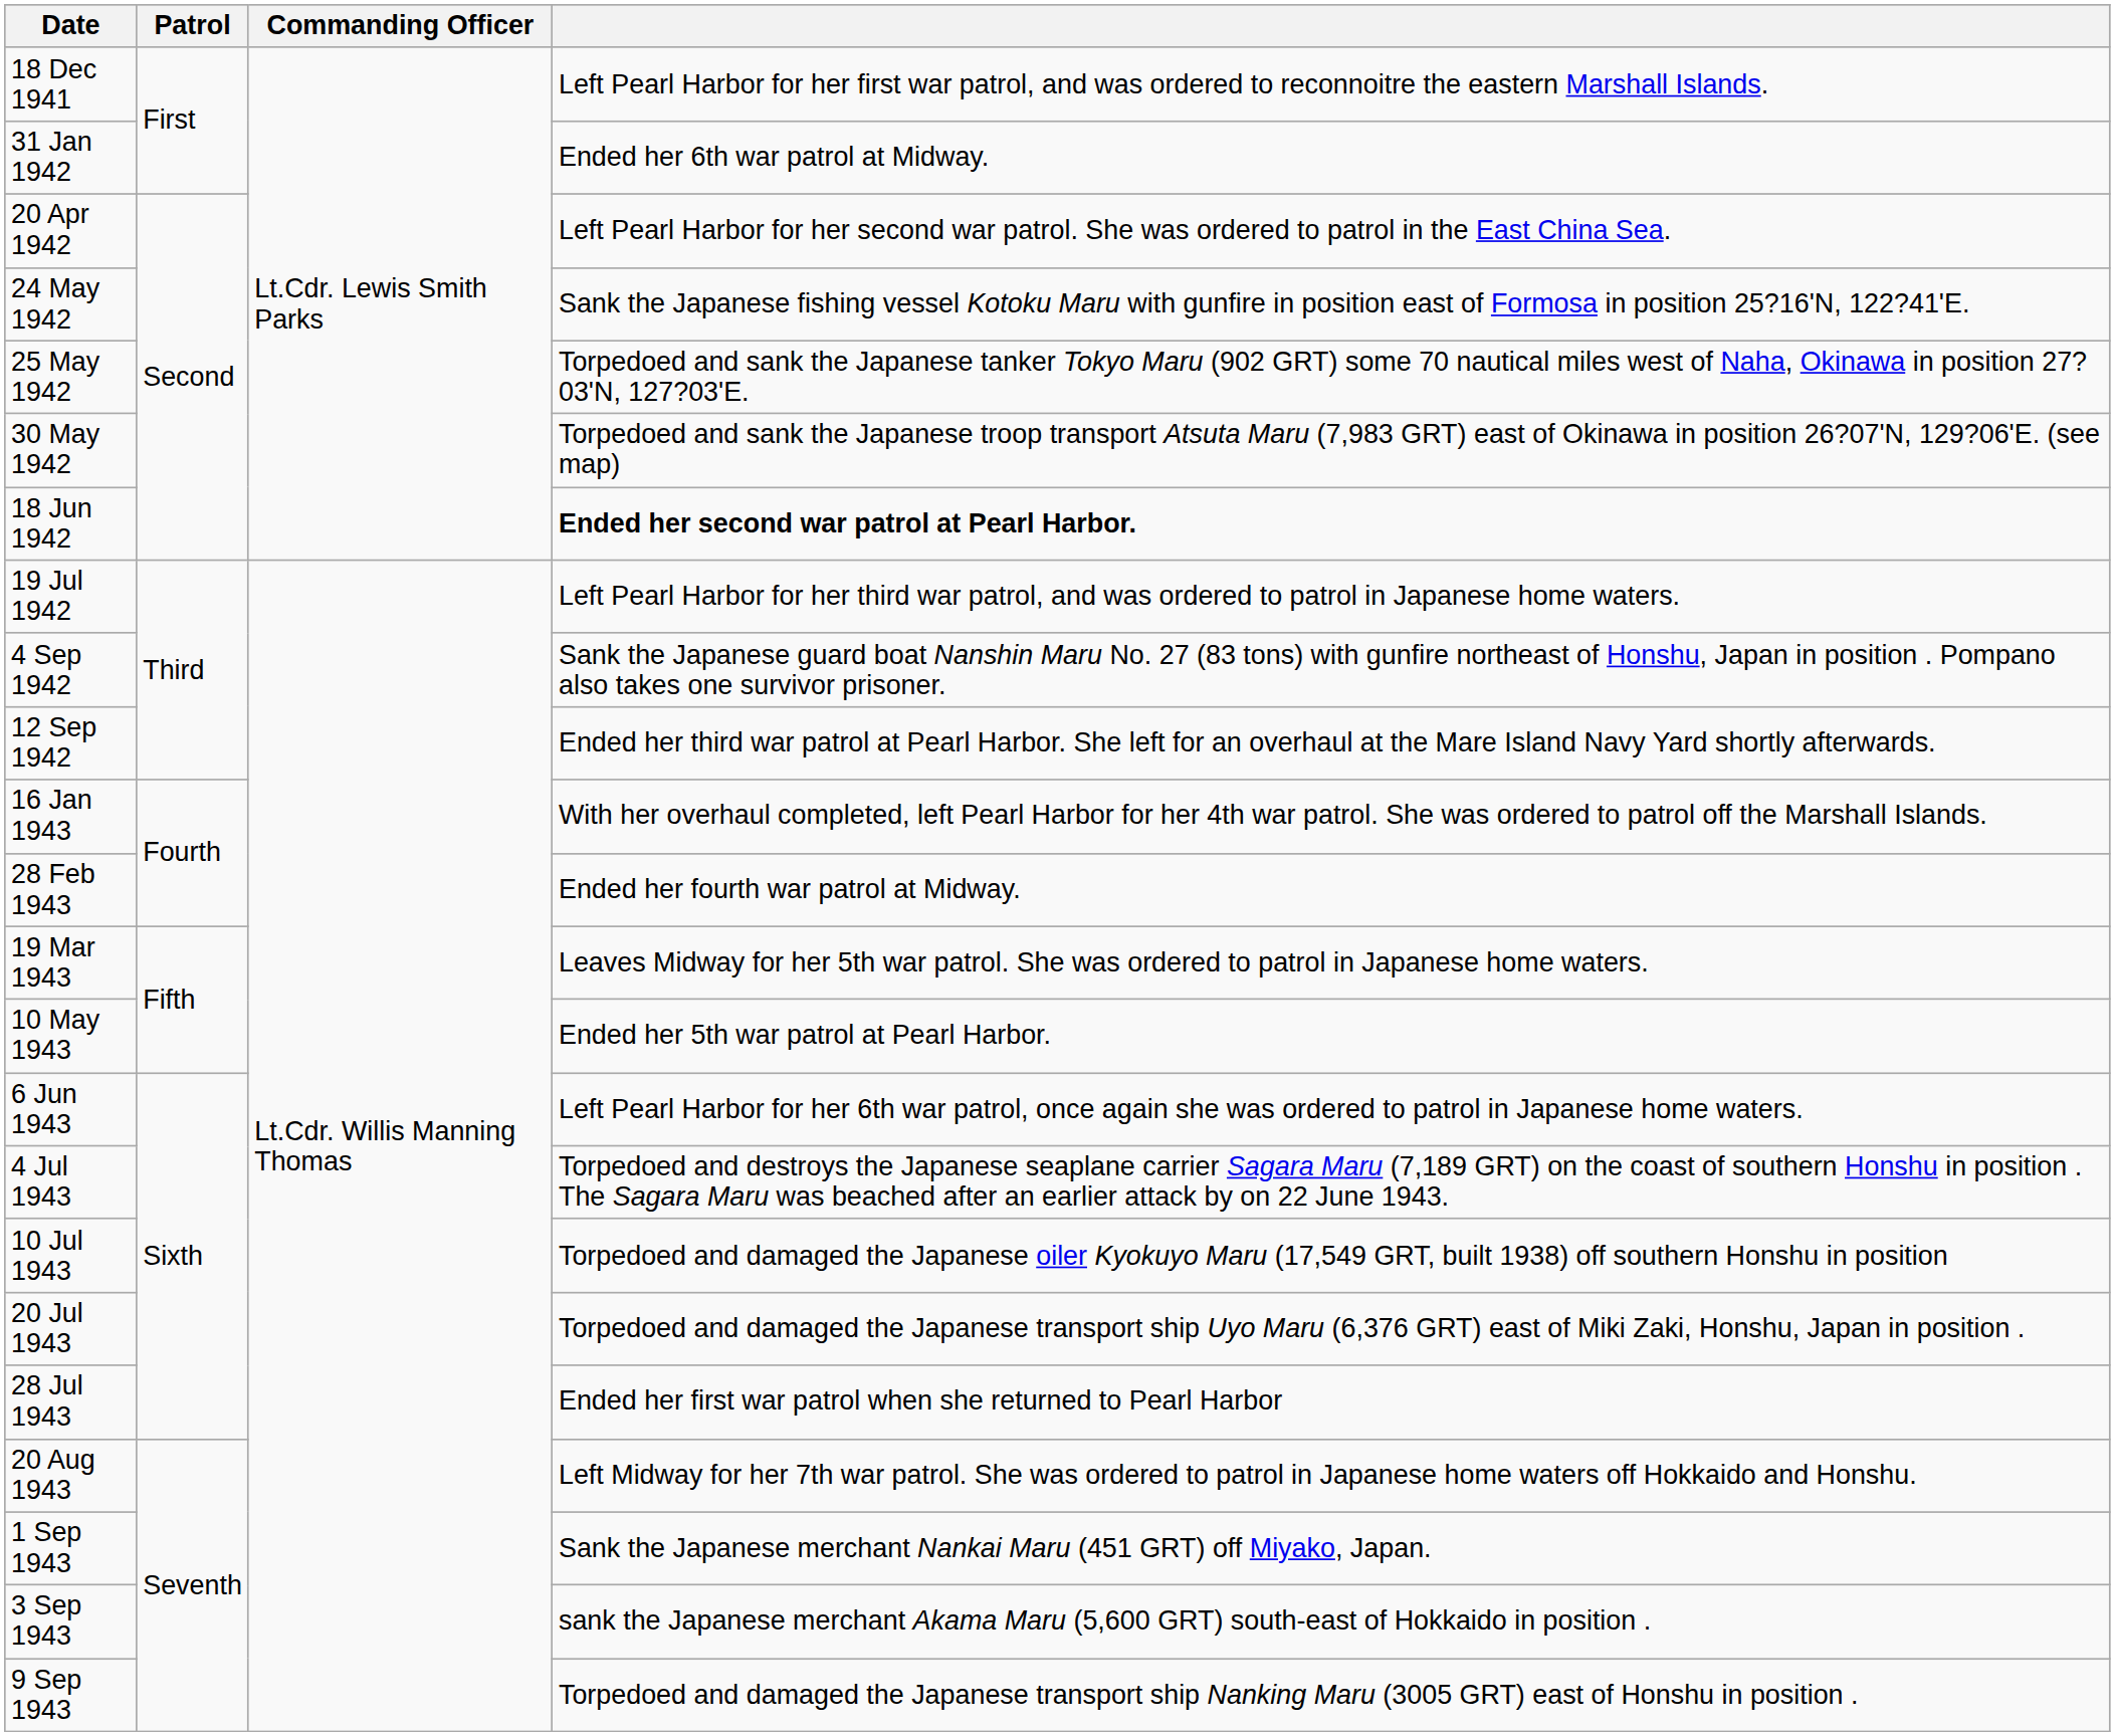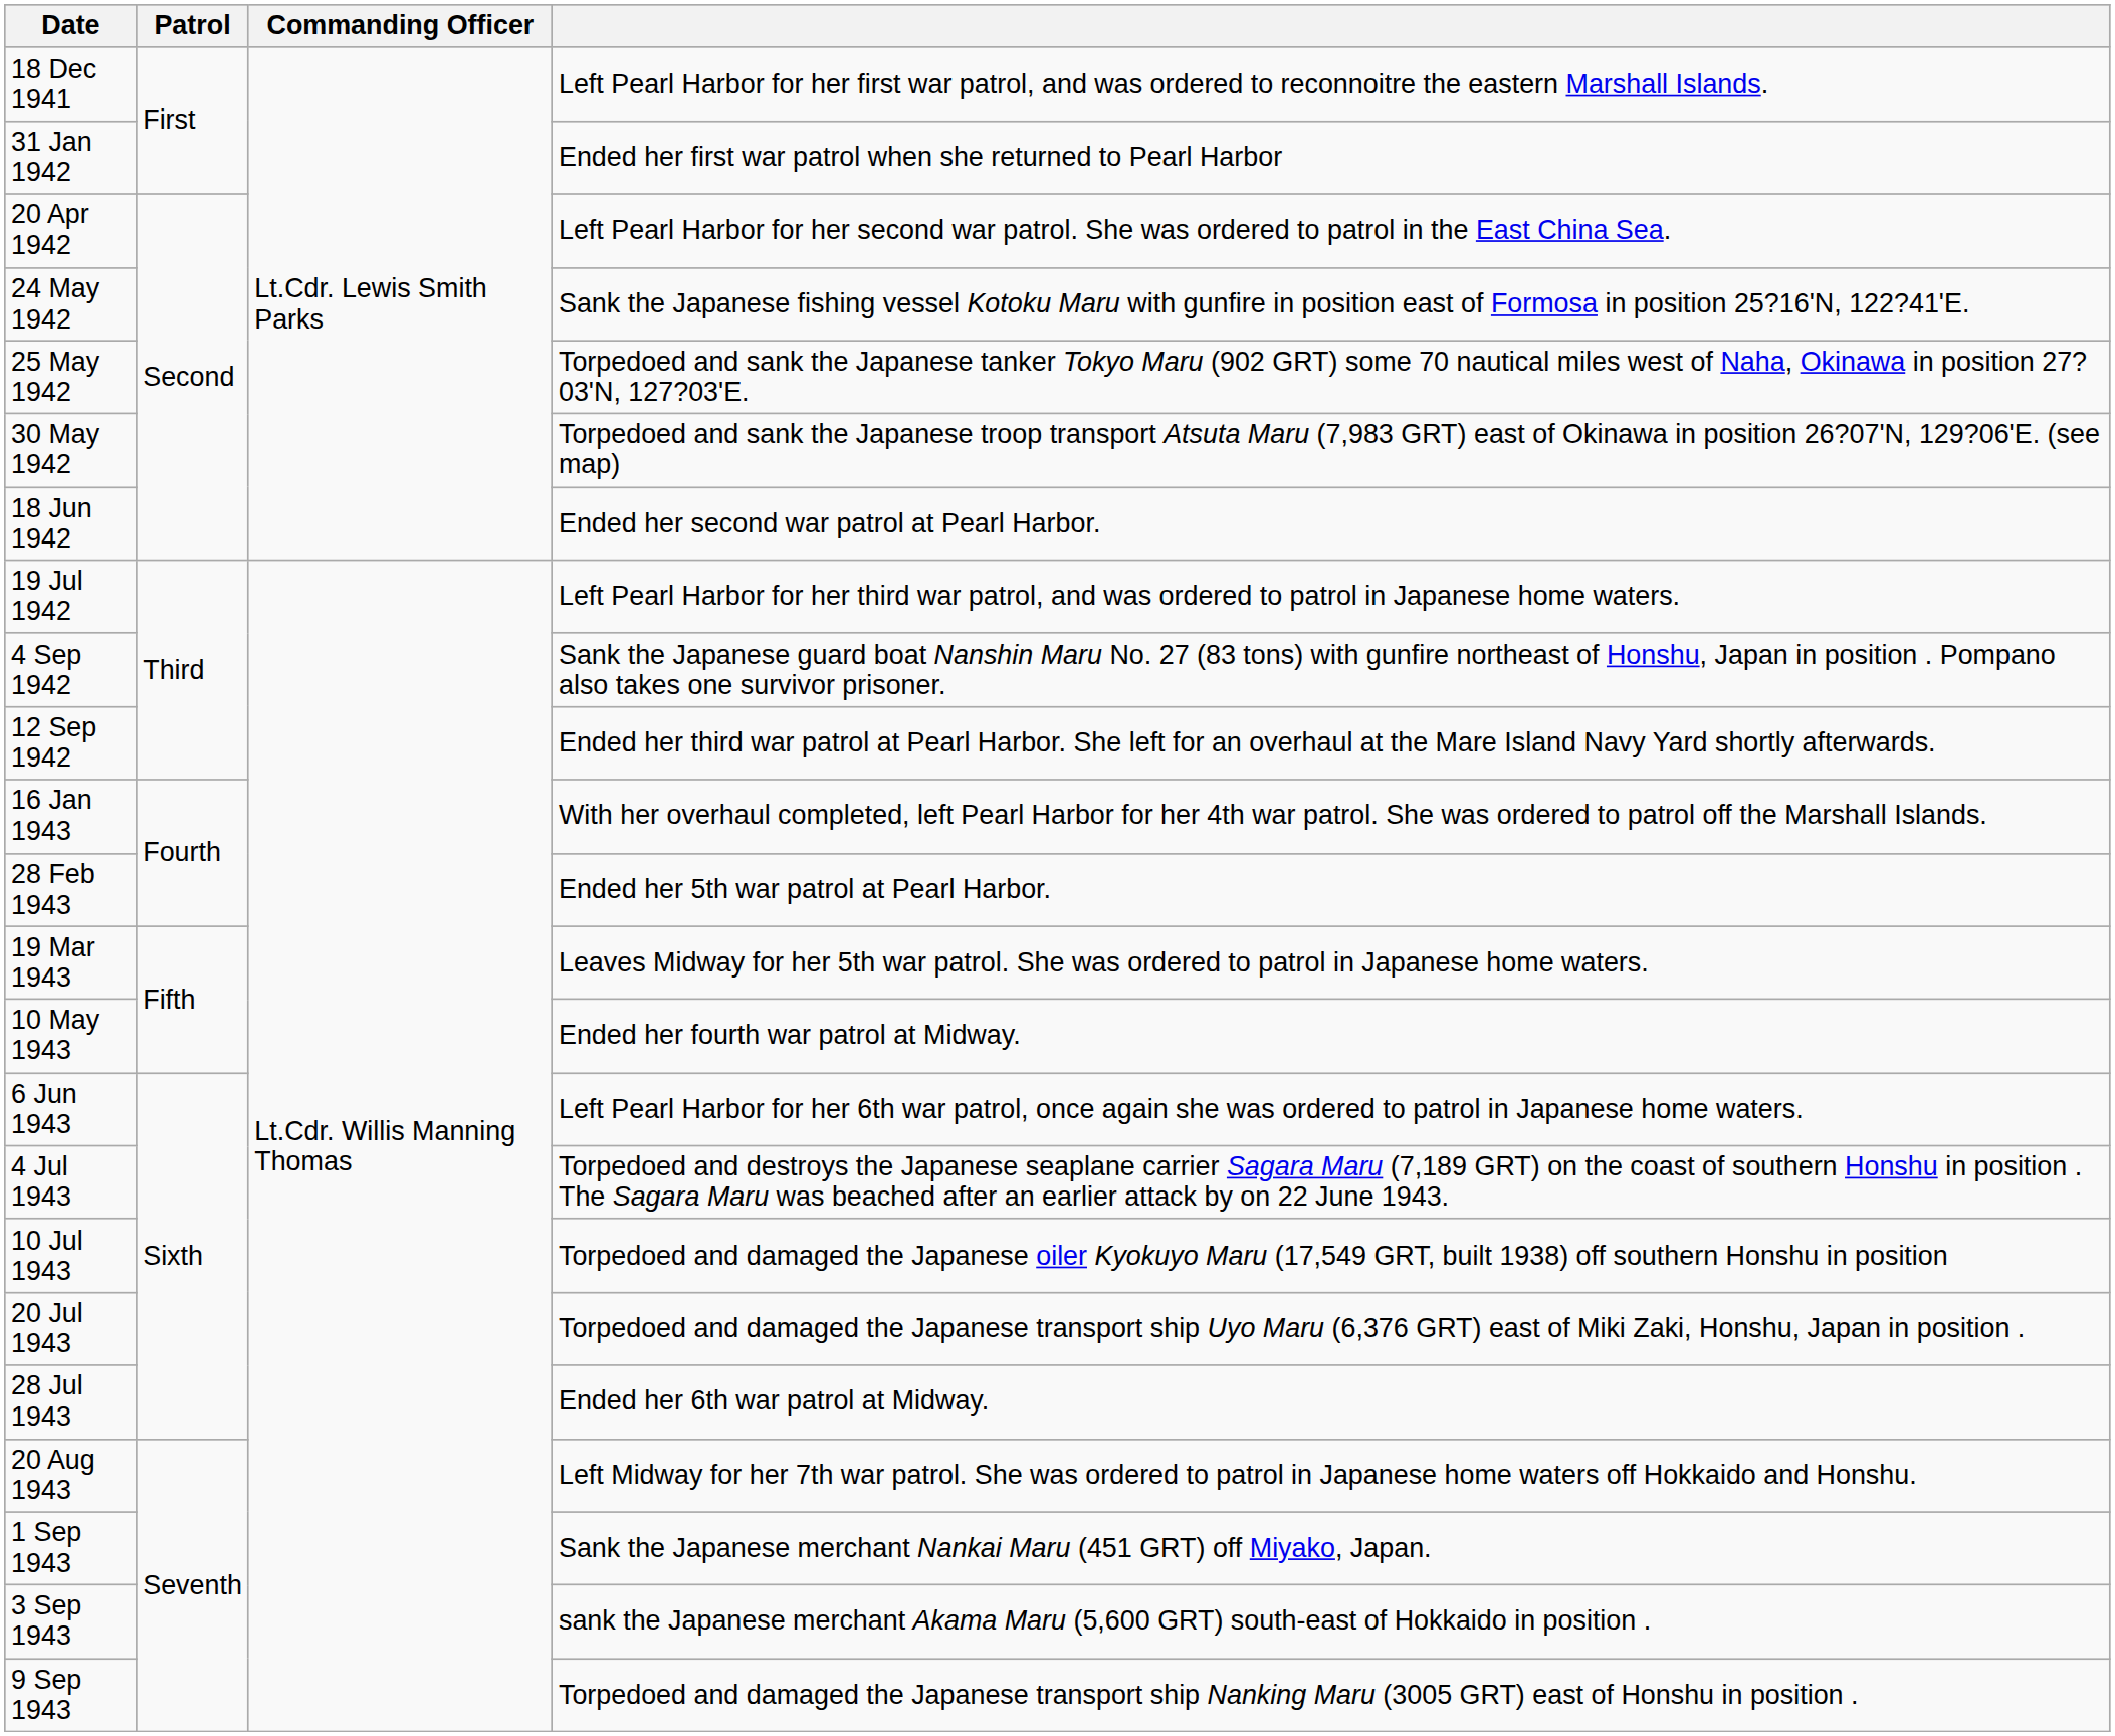31 Jan 1942 | column 4: Ended her 6th war patrol at Midway. -> Ended her first war patrol when she returned to Pearl Harbor
18 Jun 1942 | column 4: bold -> normal
28 Feb 1943 | column 4: Ended her fourth war patrol at Midway. -> Ended her 5th war patrol at Pearl Harbor.
10 May 1943 | column 4: Ended her 5th war patrol at Pearl Harbor. -> Ended her fourth war patrol at Midway.
28 Jul 1943 | column 4: Ended her first war patrol when she returned to Pearl Harbor -> Ended her 6th war patrol at Midway.
